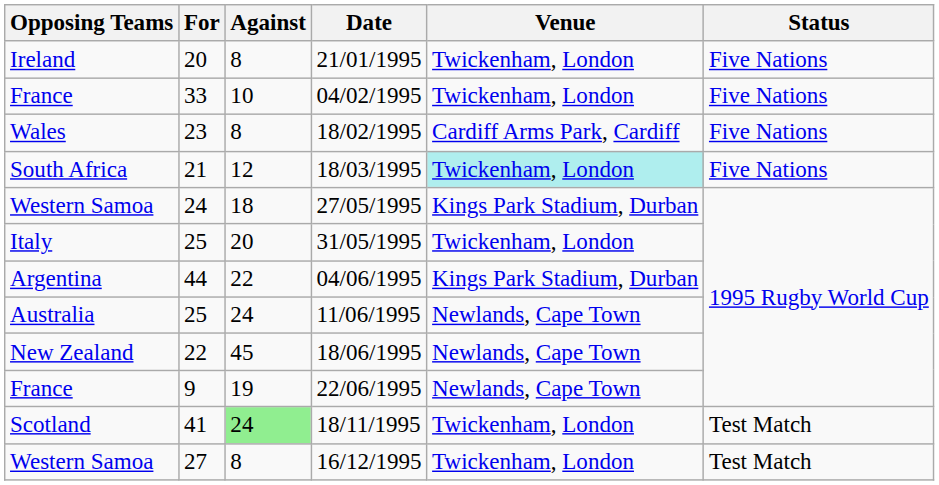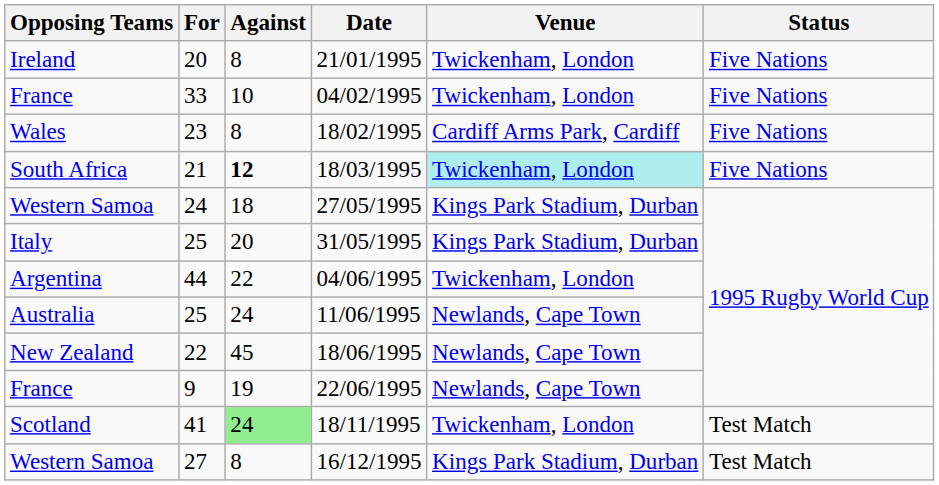18/03/1995 | Against: normal -> bold
31/05/1995 | Venue: Twickenham, London -> Kings Park Stadium, Durban
04/06/1995 | Venue: Kings Park Stadium, Durban -> Twickenham, London
16/12/1995 | Venue: Twickenham, London -> Kings Park Stadium, Durban
